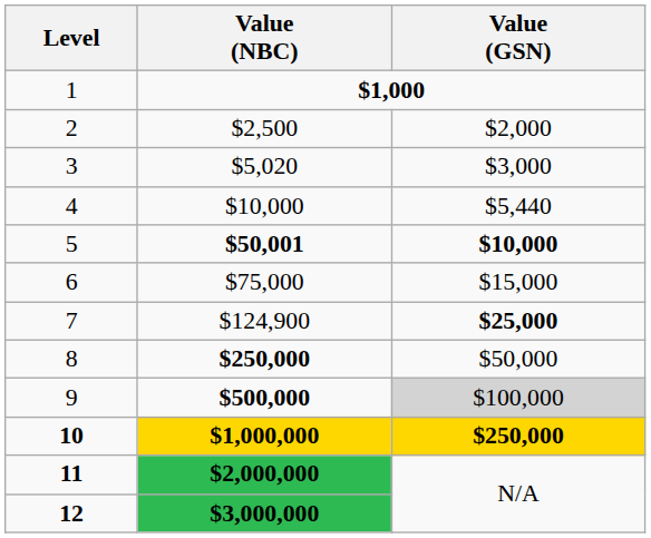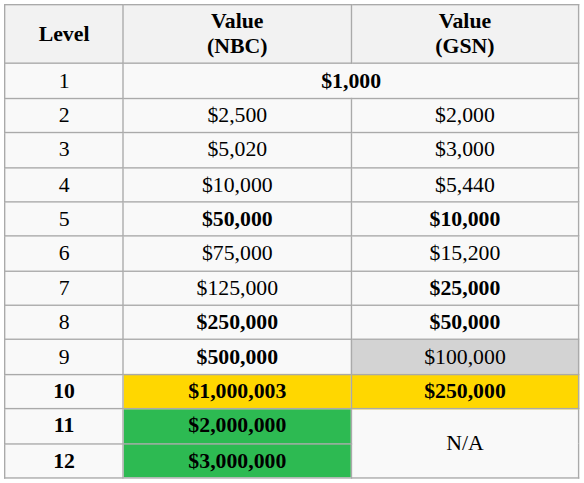5 | Value (NBC): $50,001 -> $50,000
6 | Value (GSN): $15,000 -> $15,200
7 | Value (NBC): $124,900 -> $125,000
8 | Value (GSN): normal -> bold
10 | Value (NBC): $1,000,000 -> $1,000,003
